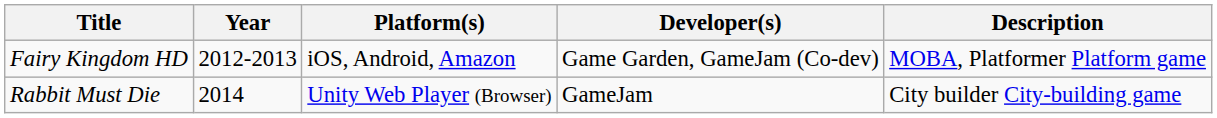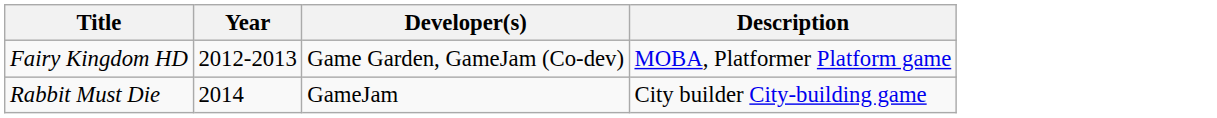- column: Platform(s) | iOS, Android, Amazon | Unity Web Player (Browser)
